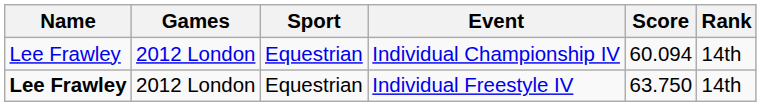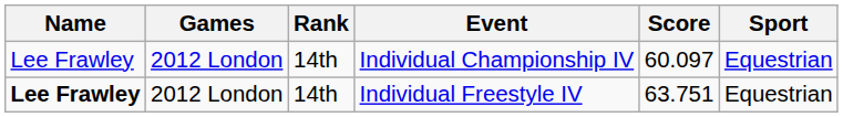columns swapped: Sport <-> Rank
Individual Championship IV | Score: 60.094 -> 60.097
Individual Freestyle IV | Score: 63.750 -> 63.751
